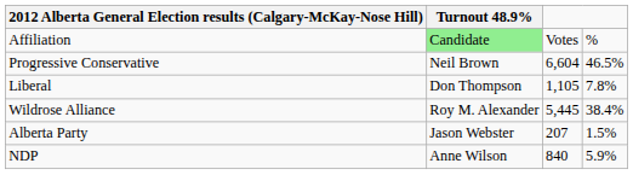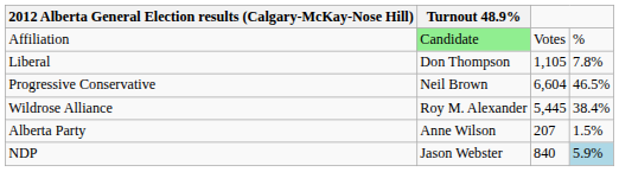rows swapped: Progressive Conservative <-> Liberal
Alberta Party | Turnout 48.9%: Jason Webster -> Anne Wilson
NDP | Turnout 48.9%: Anne Wilson -> Jason Webster
NDP | column 4: no background -> lightblue background
